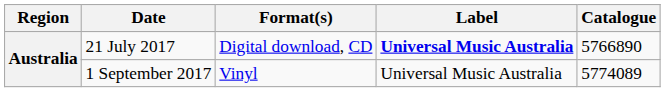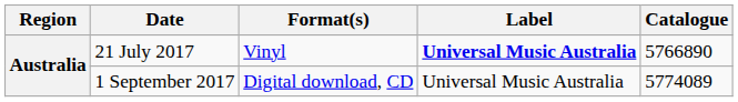21 July 2017 | Format(s): Digital download, CD -> Vinyl
1 September 2017 | Format(s): Vinyl -> Digital download, CD
